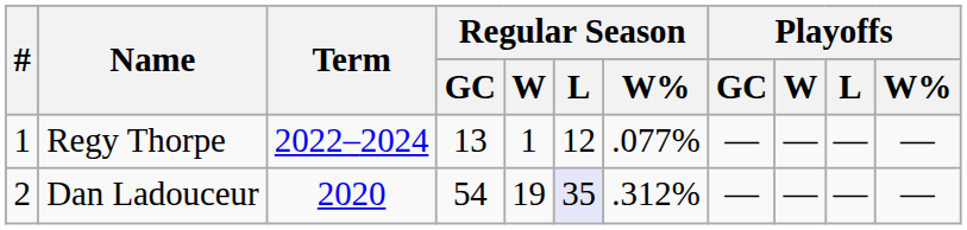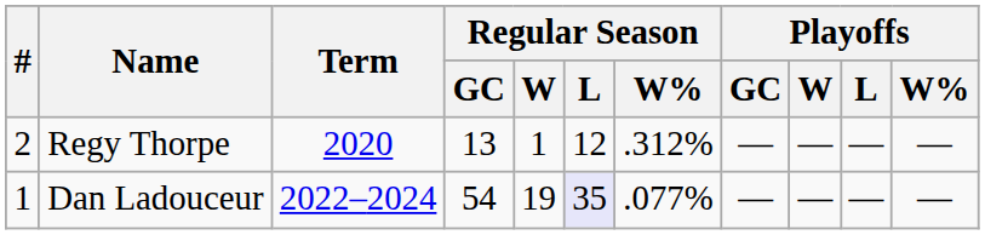Regy Thorpe | #: 1 -> 2
Regy Thorpe | Term: 2022–2024 -> 2020
Regy Thorpe | Regular Season / W%: .077% -> .312%
Dan Ladouceur | #: 2 -> 1
Dan Ladouceur | Term: 2020 -> 2022–2024
Dan Ladouceur | Regular Season / W%: .312% -> .077%
